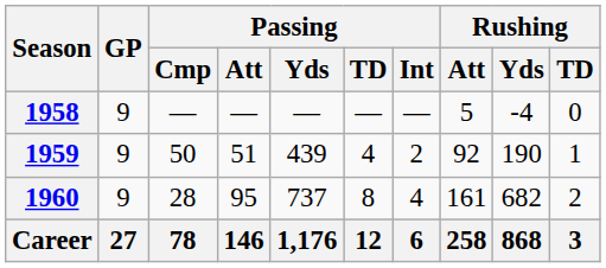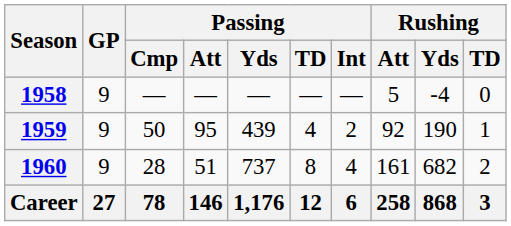1959 | Passing / Att: 51 -> 95
1960 | Passing / Att: 95 -> 51
